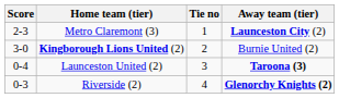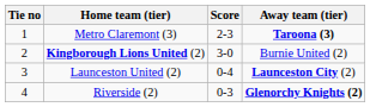columns swapped: Tie no <-> Score
Metro Claremont (3) | Away team (tier): Launceston City (2) -> Taroona (3)
Launceston United (2) | Away team (tier): Taroona (3) -> Launceston City (2)
